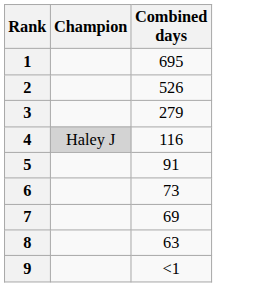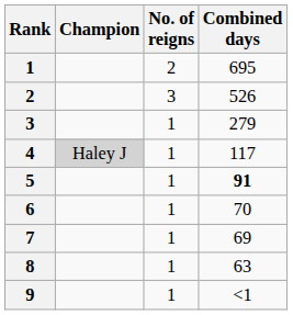+ column: No. of reigns | 2 | 3 | 1 | 1 | 1 | 1 | 1 | 1 | 1
4 | Combined days: 116 -> 117
5 | Combined days: normal -> bold
6 | Combined days: 73 -> 70
